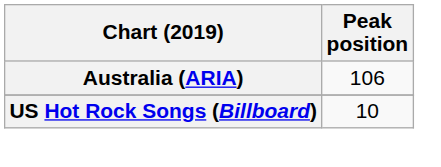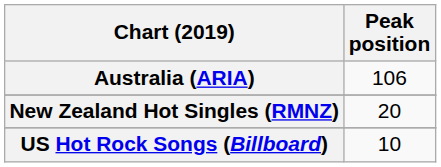+ row: New Zealand Hot Singles (RMNZ) | 20
